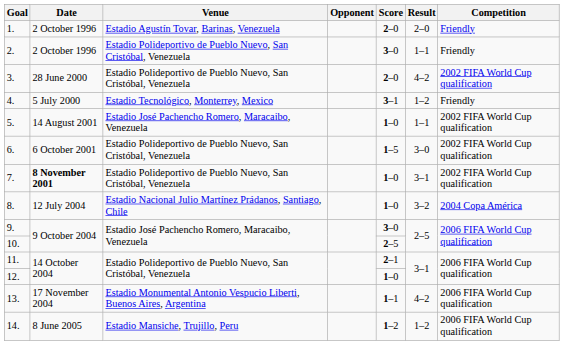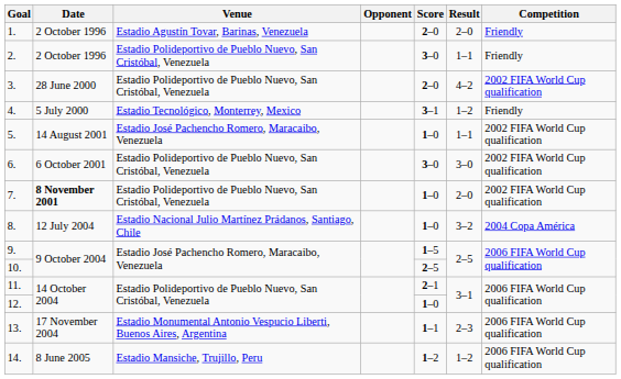6. | Score: 1–5 -> 3–0
7. | Result: 3–1 -> 2–0
9. | Score: 3–0 -> 1–5
13. | Result: 4–2 -> 2–3
